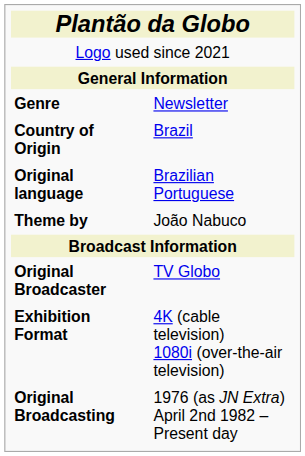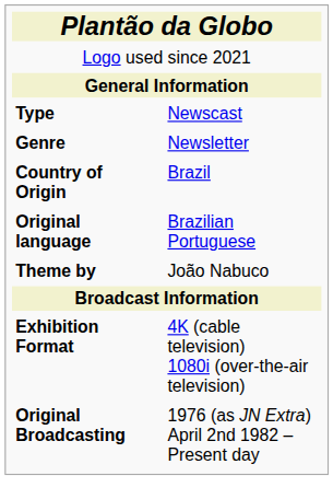+ row: Type | Newscast
- row: Original Broadcaster | TV Globo
